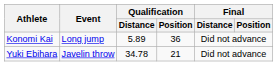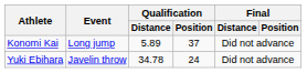Konomi Kai | Qualification / Position: 36 -> 37
Yuki Ebihara | Qualification / Position: 21 -> 24
